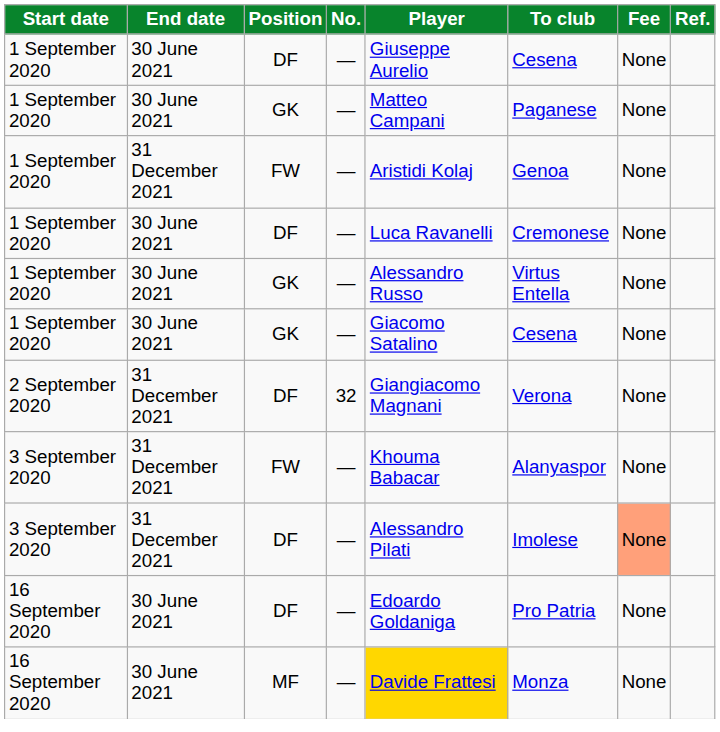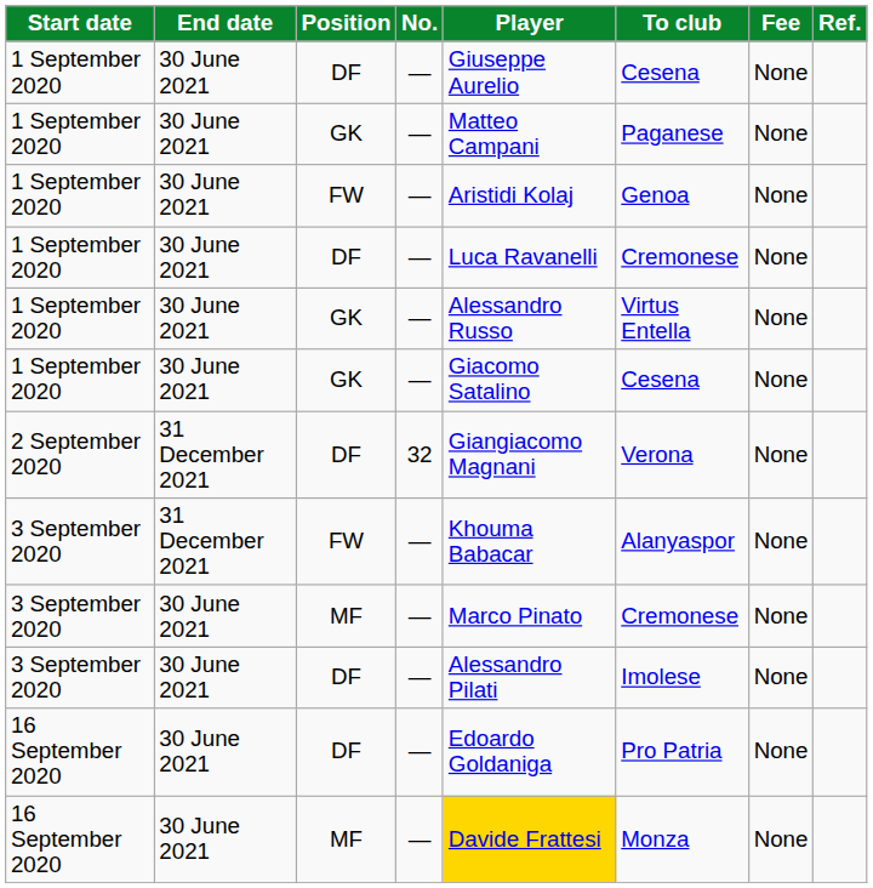1 September 2020 / FW | End date: 31 December 2021 -> 30 June 2021
+ row: 3 September 2020 | 30 June 2021 | MF | — | Marco Pinato | Cremonese | None
3 September 2020 / DF | End date: 31 December 2021 -> 30 June 2021
3 September 2020 / DF | Fee: lightsalmon background -> no background
